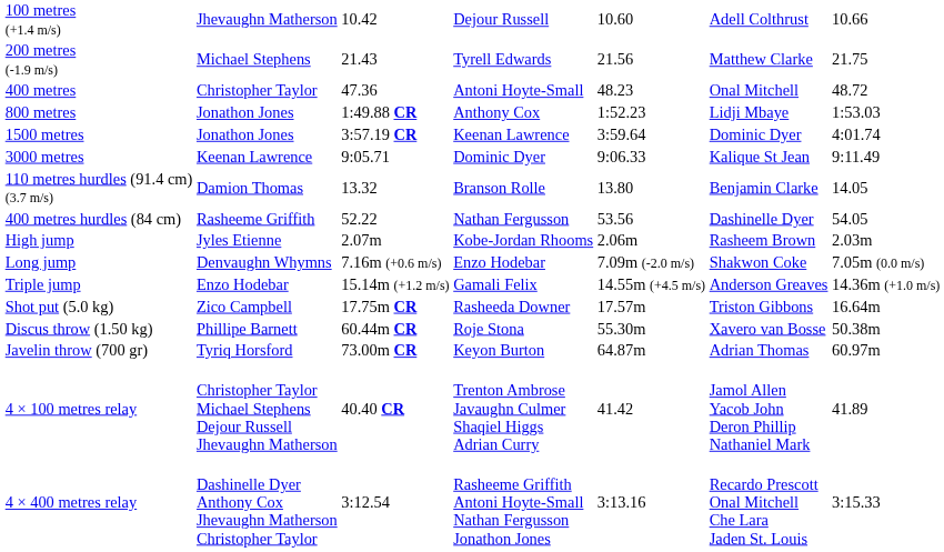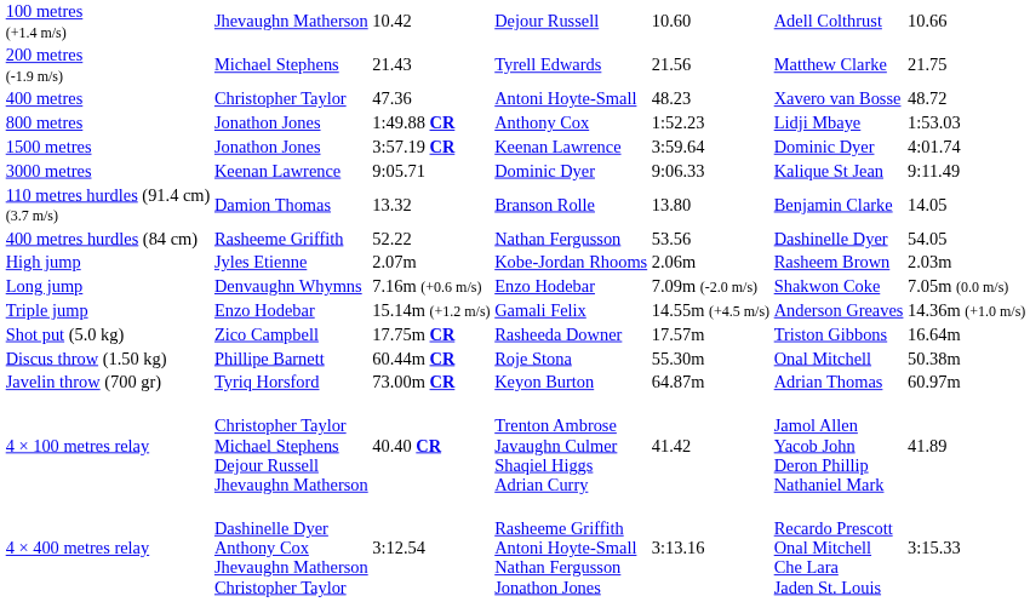400 metres | column 6: Onal Mitchell -> Xavero van Bosse
Discus throw (1.50 kg) | column 6: Xavero van Bosse -> Onal Mitchell
